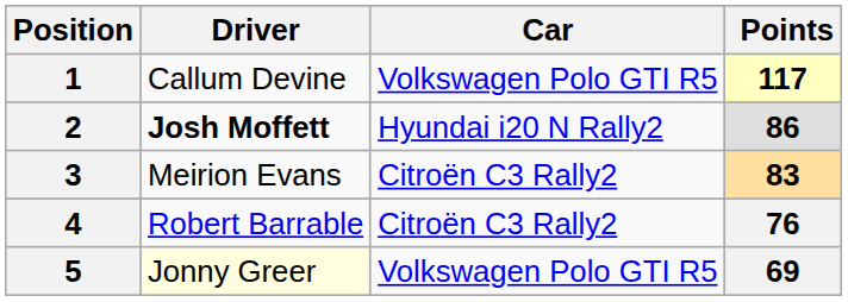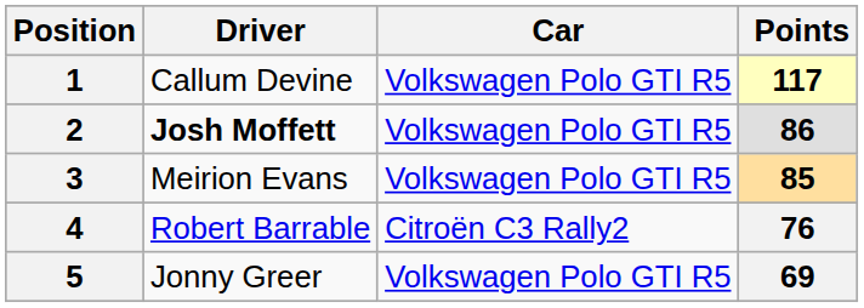2 | Car: Hyundai i20 N Rally2 -> Volkswagen Polo GTI R5
3 | Car: Citroën C3 Rally2 -> Volkswagen Polo GTI R5
3 | Points: 83 -> 85
5 | Driver: lightyellow background -> no background
